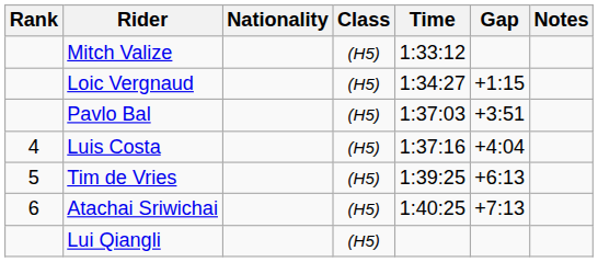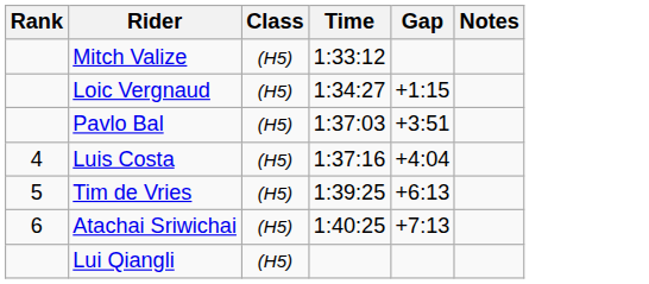- column: Nationality
